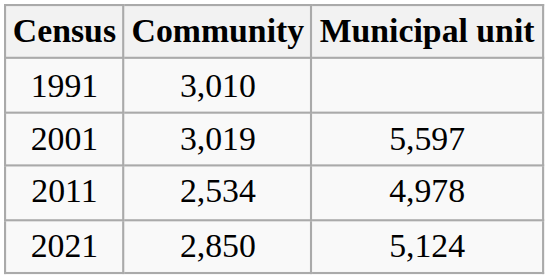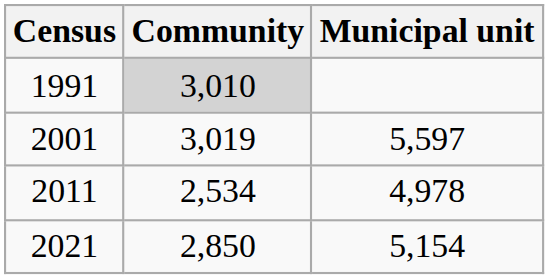1991 | Community: no background -> lightgrey background
2021 | Municipal unit: 5,124 -> 5,154
